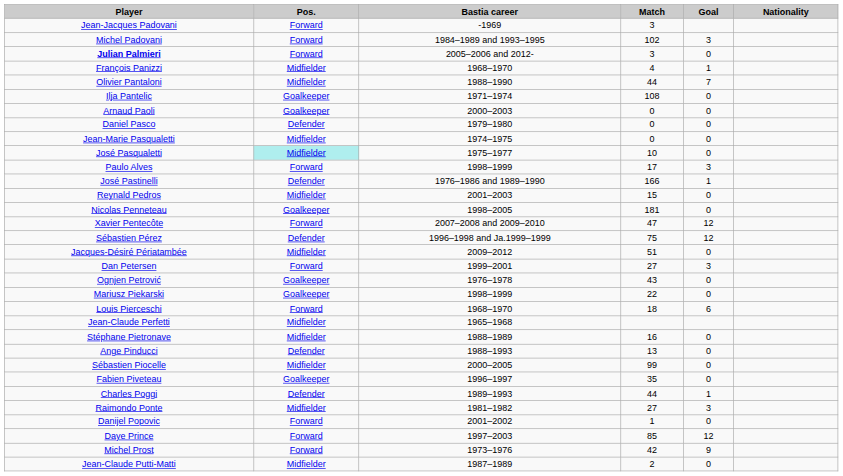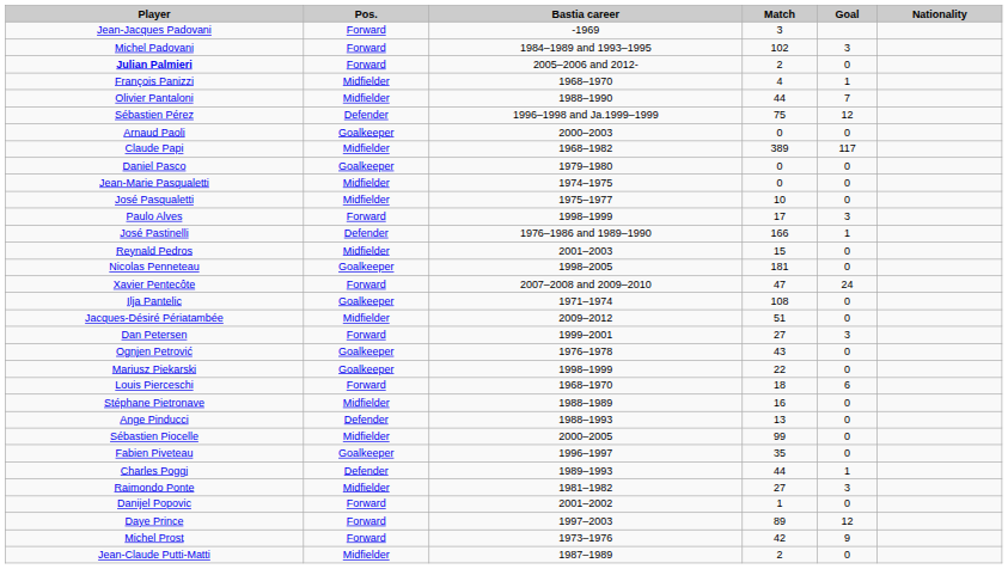Julian Palmieri | Match: 3 -> 2
rows swapped: Ilja Pantelic <-> Sébastien Pérez
+ row: Claude Papi | Midfielder | 1968–1982 | 389 | 117
Daniel Pasco | Pos.: Defender -> Goalkeeper
José Pasqualetti | Pos.: paleturquoise background -> no background
Xavier Pentecôte | Goal: 12 -> 24
- row: Jean-Claude Perfetti | Midfielder | 1965–1968
Daye Prince | Match: 85 -> 89
